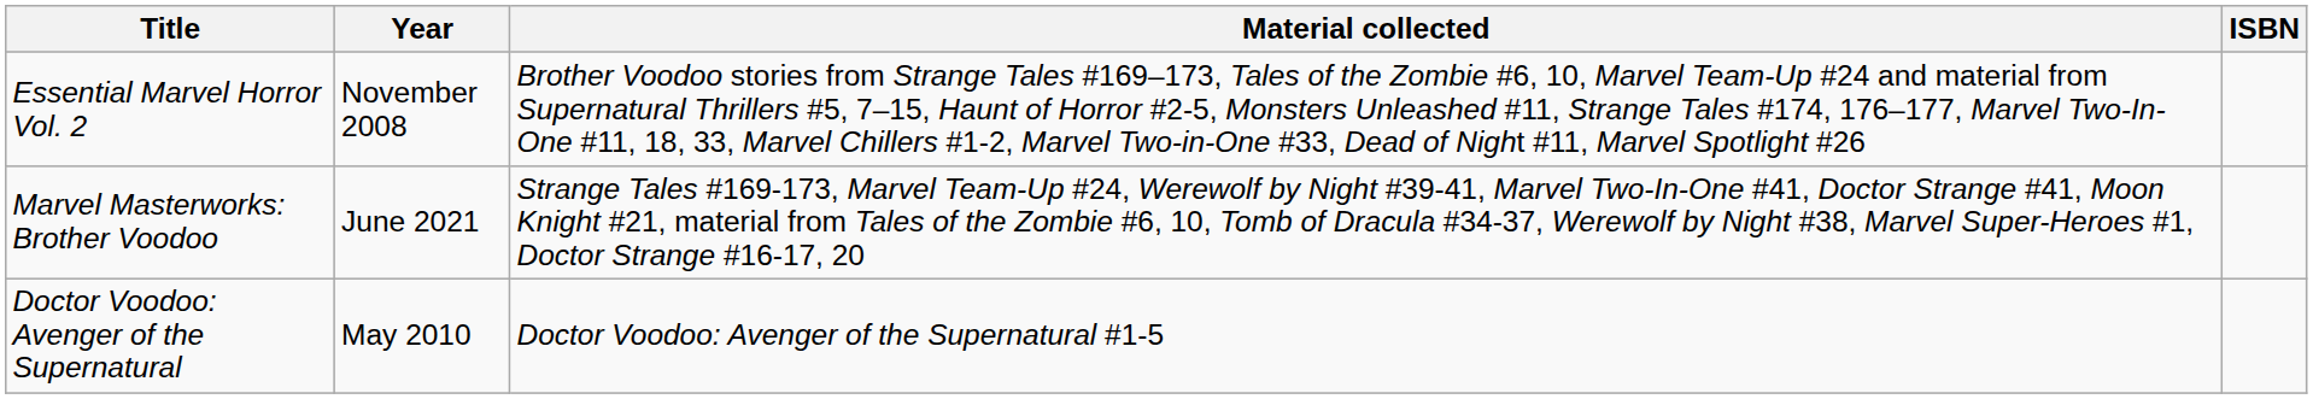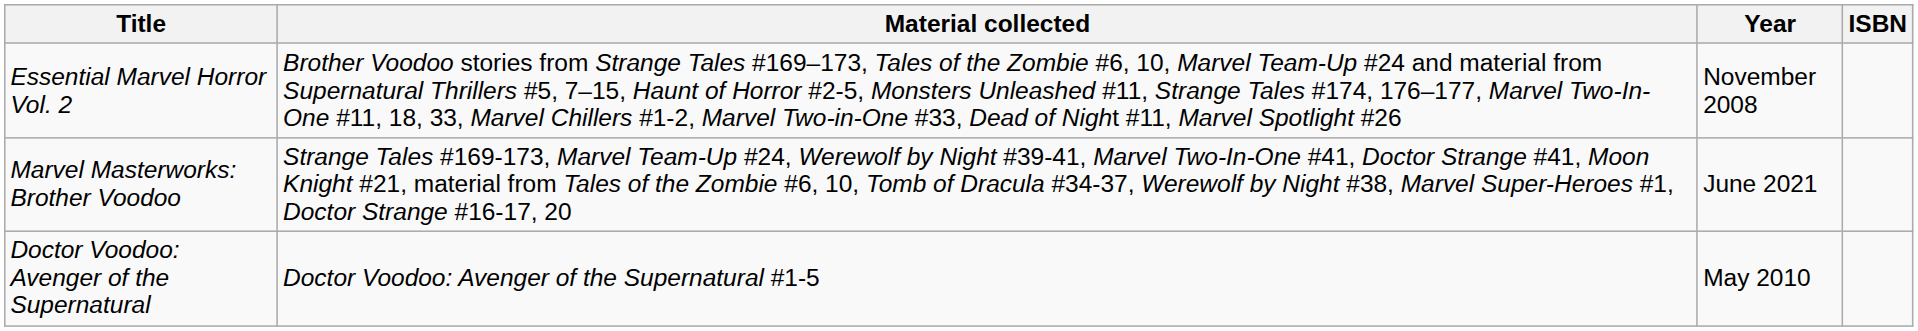columns swapped: Material collected <-> Year
